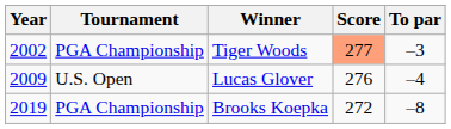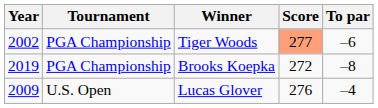Tiger Woods | To par: –3 -> –6
rows swapped: Lucas Glover <-> Brooks Koepka
